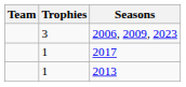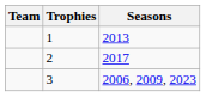rows swapped: 2006, 2009, 2023 <-> 2013
2017 | Trophies: 1 -> 2
